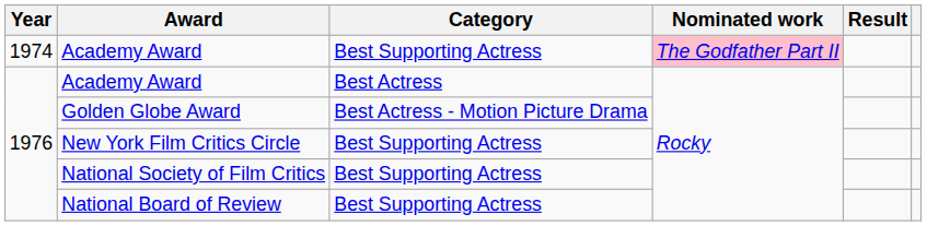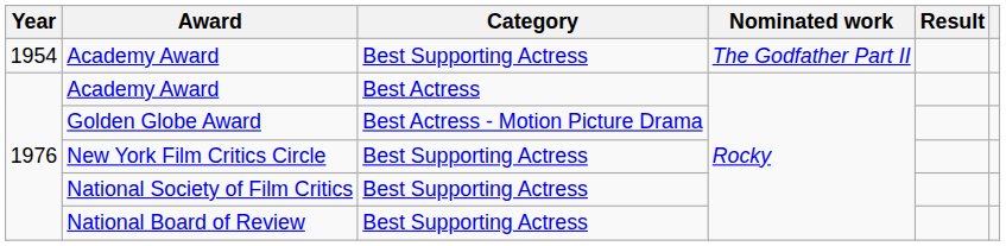Academy Award / Best Supporting Actress | Year: 1974 -> 1954
Academy Award / Best Supporting Actress | Nominated work: pink background -> no background
